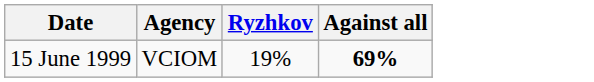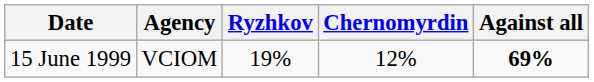+ column: Chernomyrdin | 12%
